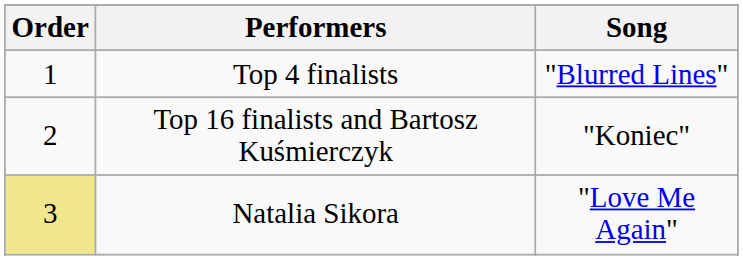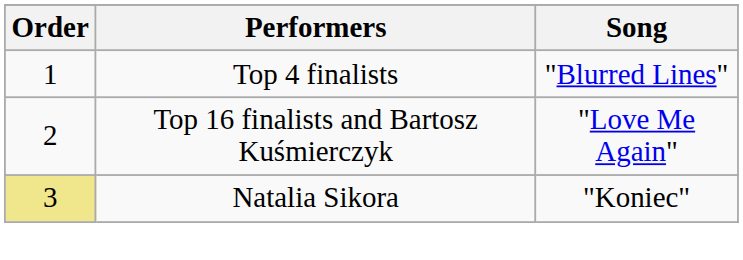Top 16 finalists and Bartosz Kuśmierczyk | Song: "Koniec" -> "Love Me Again"
Natalia Sikora | Song: "Love Me Again" -> "Koniec"
